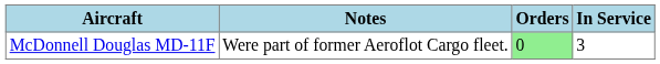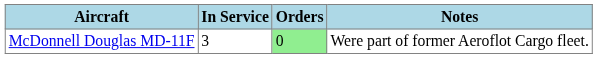columns swapped: In Service <-> Notes
